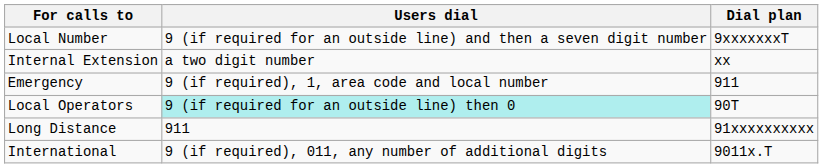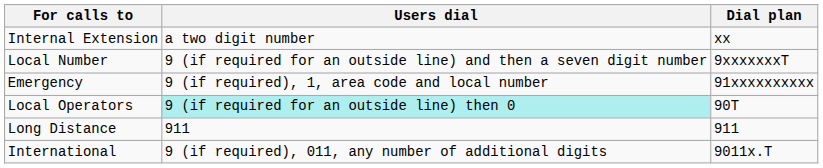rows swapped: Internal Extension <-> Local Number
Emergency | Dial plan: 911 -> 91xxxxxxxxxx
Long Distance | Dial plan: 91xxxxxxxxxx -> 911
